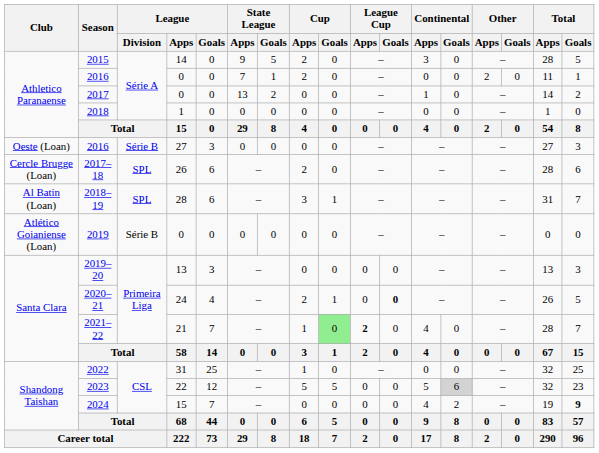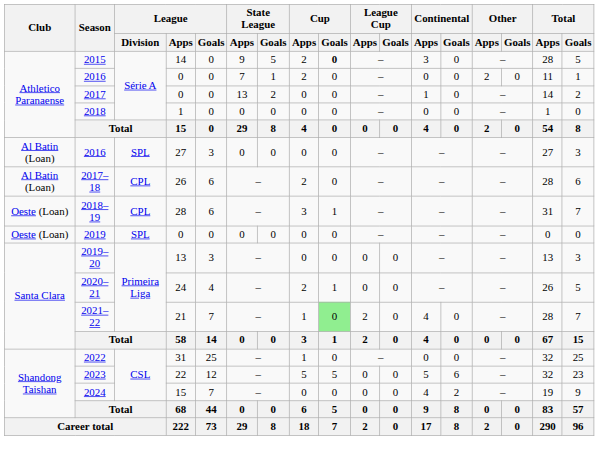2015 | Cup / Goals: normal -> bold
2016 / 27 | Club: Oeste (Loan) -> Al Batin (Loan)
2016 / 27 | League / Division: Série B -> SPL
2017–18 | Club: Cercle Brugge (Loan) -> Al Batin (Loan)
2017–18 | League / Division: SPL -> CPL
2018–19 | Club: Al Batin (Loan) -> Oeste (Loan)
2018–19 | League / Division: SPL -> CPL
2019 | Club: Atlético Goianiense (Loan) -> Oeste (Loan)
2019 | League / Division: Série B -> SPL
2020–21 | League Cup / Goals: bold -> normal
2021–22 | League Cup / Apps: bold -> normal
2023 | Continental / Goals: lightgrey background -> no background
2024 | Total / Goals: bold -> normal
